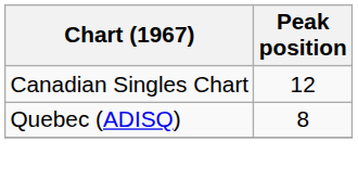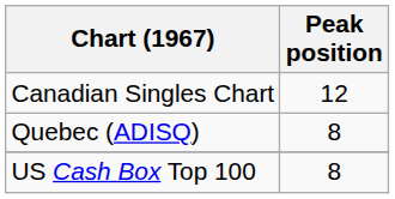+ row: US Cash Box Top 100 | 8
